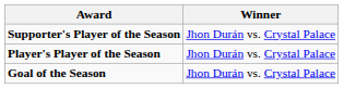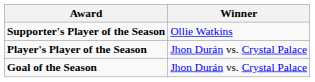Supporter's Player of the Season | Winner: Jhon Durán vs. Crystal Palace -> Ollie Watkins
